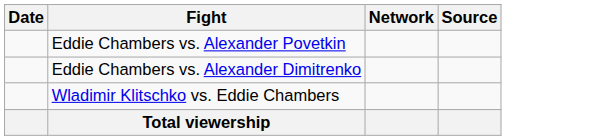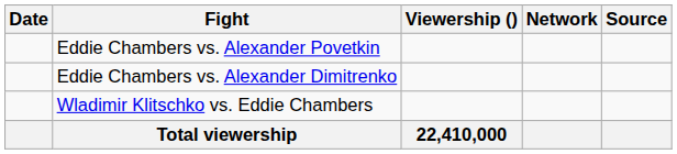+ column: Viewership () | 22,410,000
